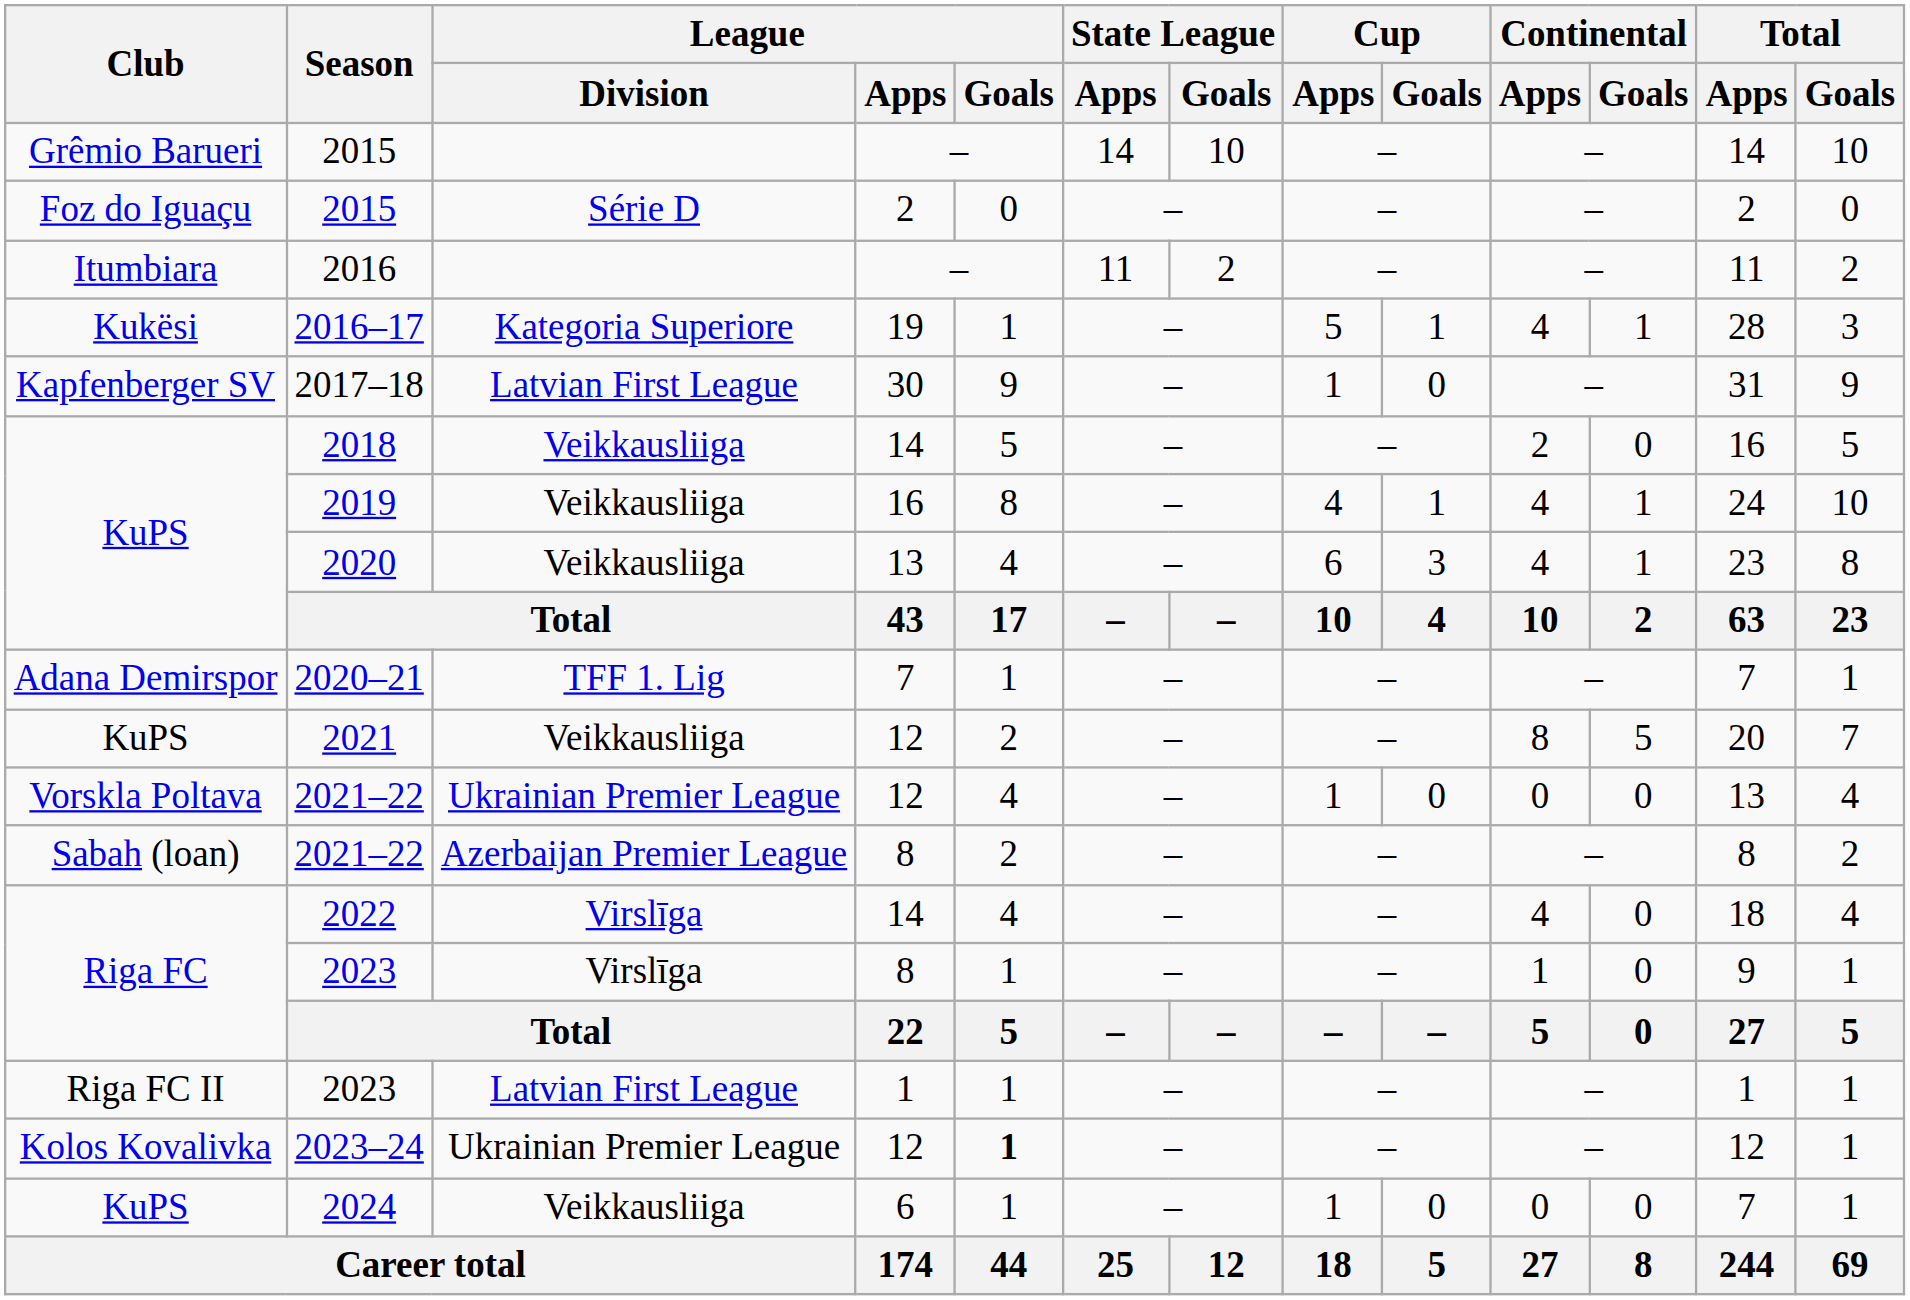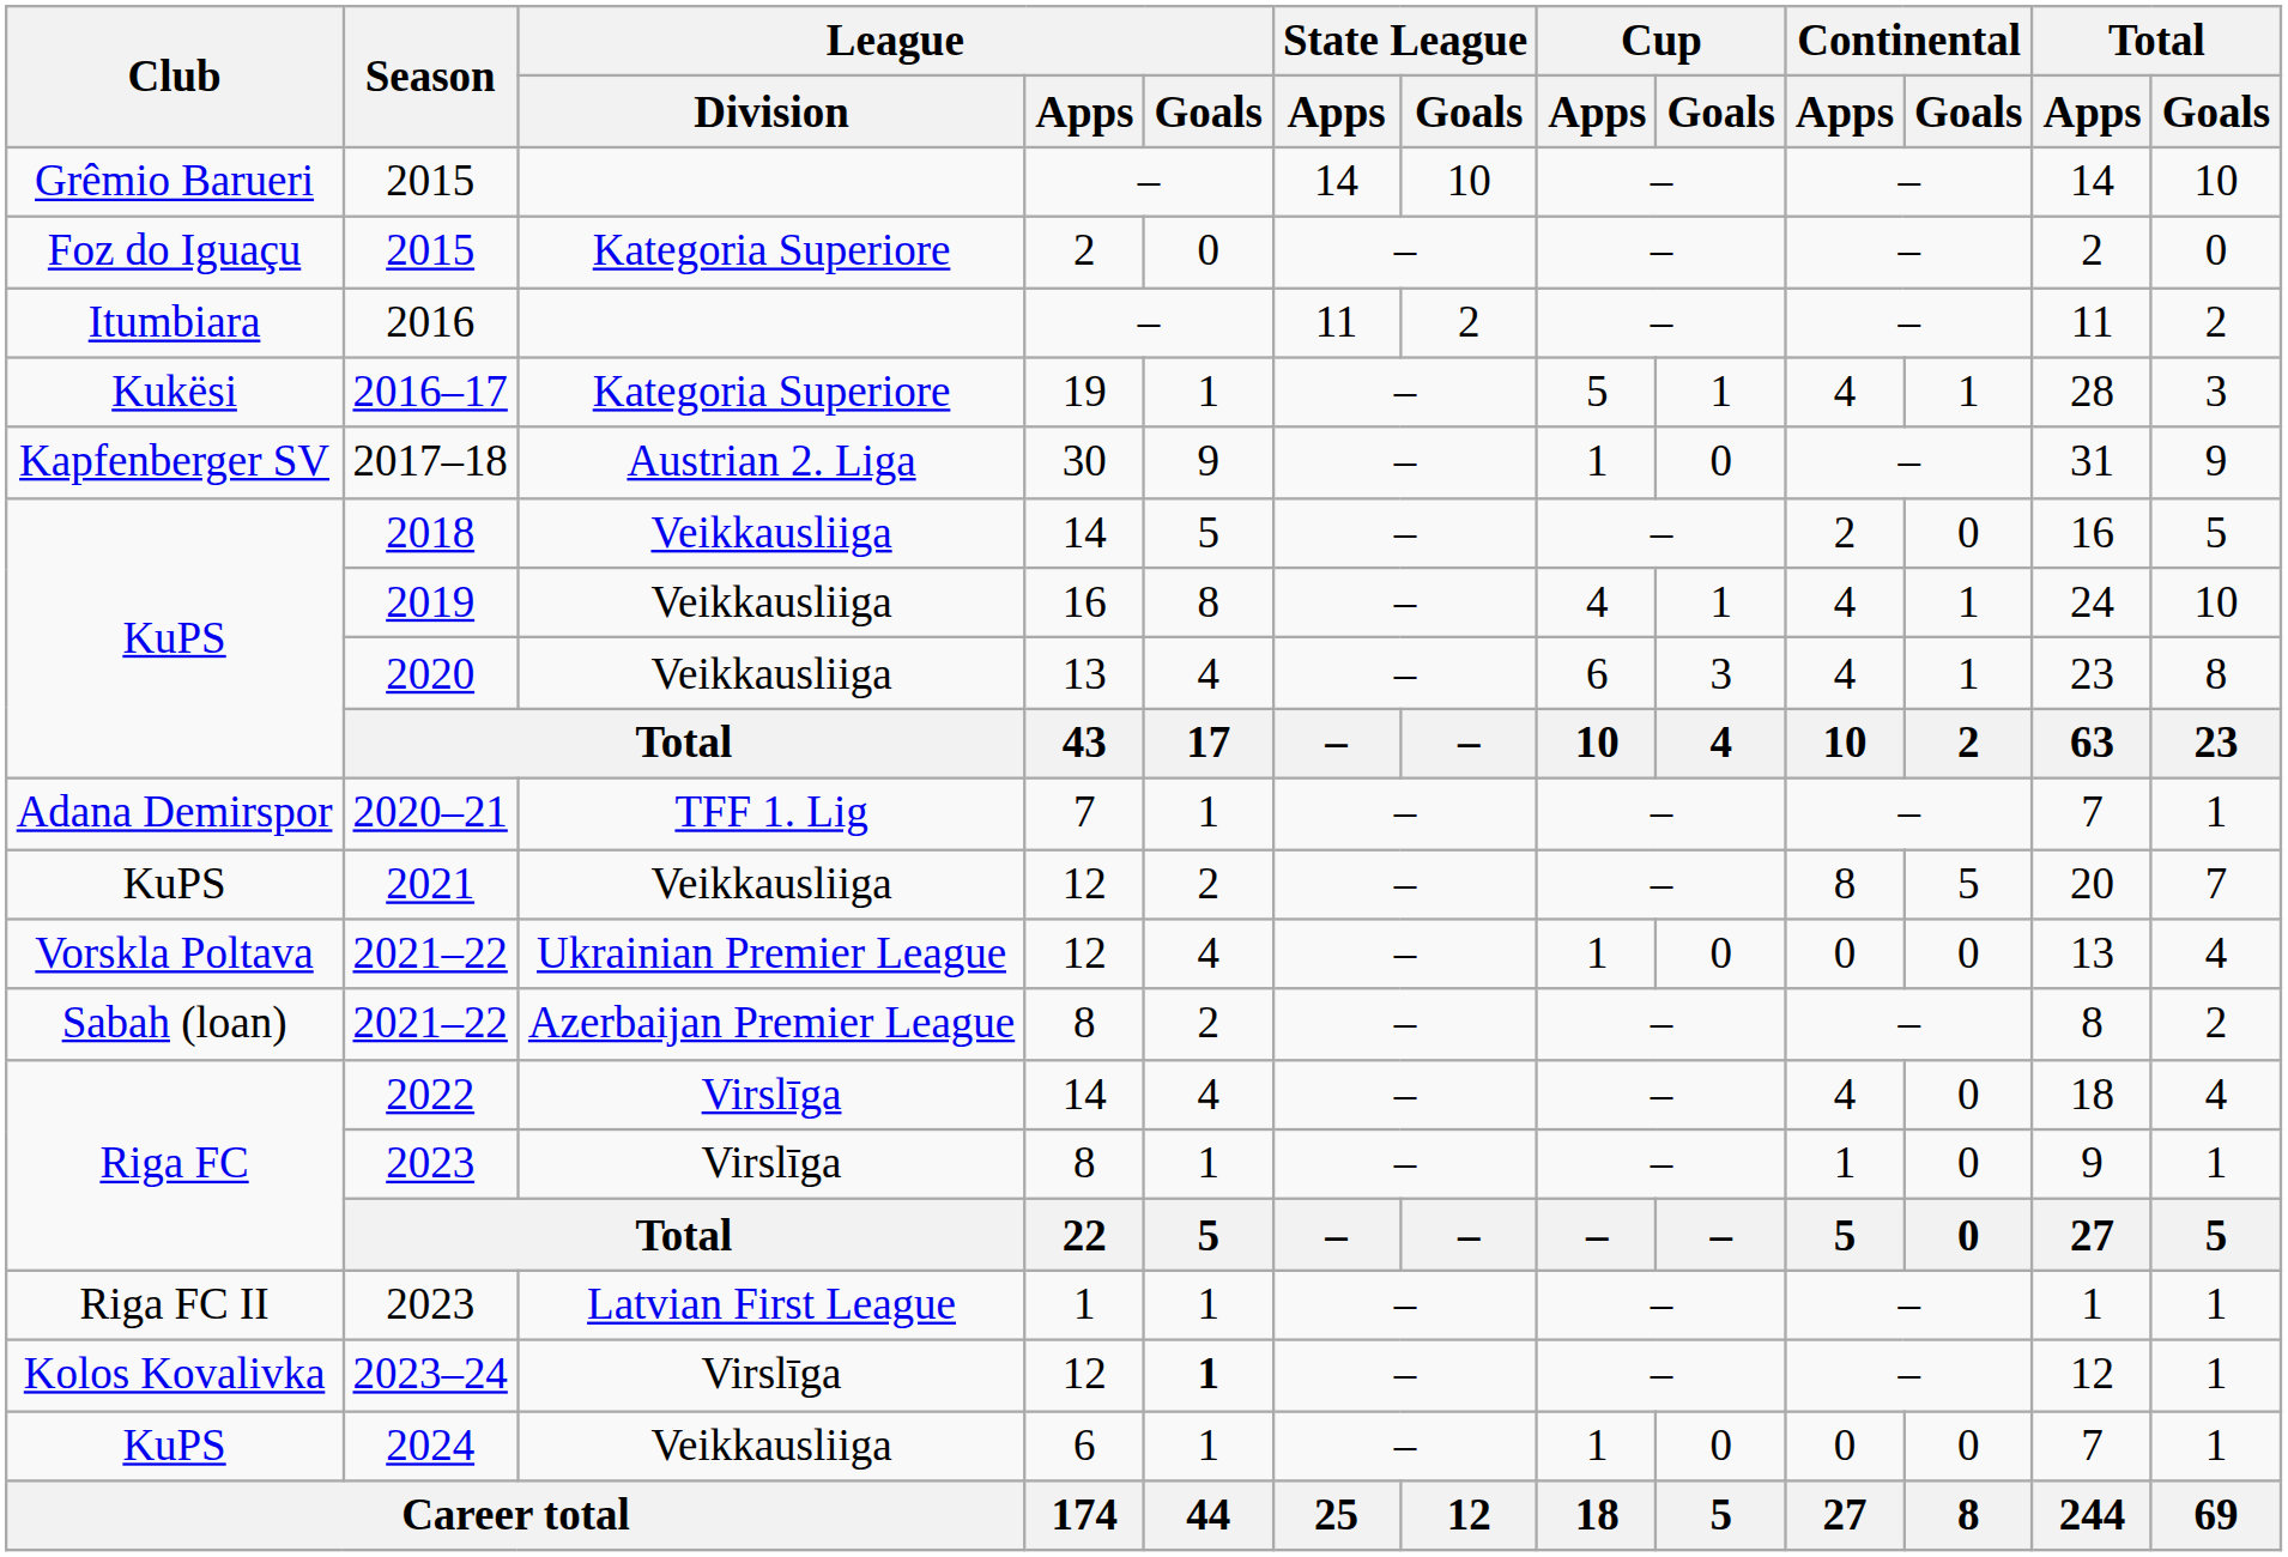Foz do Iguaçu / 2015 | League / Division: Série D -> Kategoria Superiore
2017–18 | League / Division: Latvian First League -> Austrian 2. Liga
2023–24 | League / Division: Ukrainian Premier League -> Virslīga
